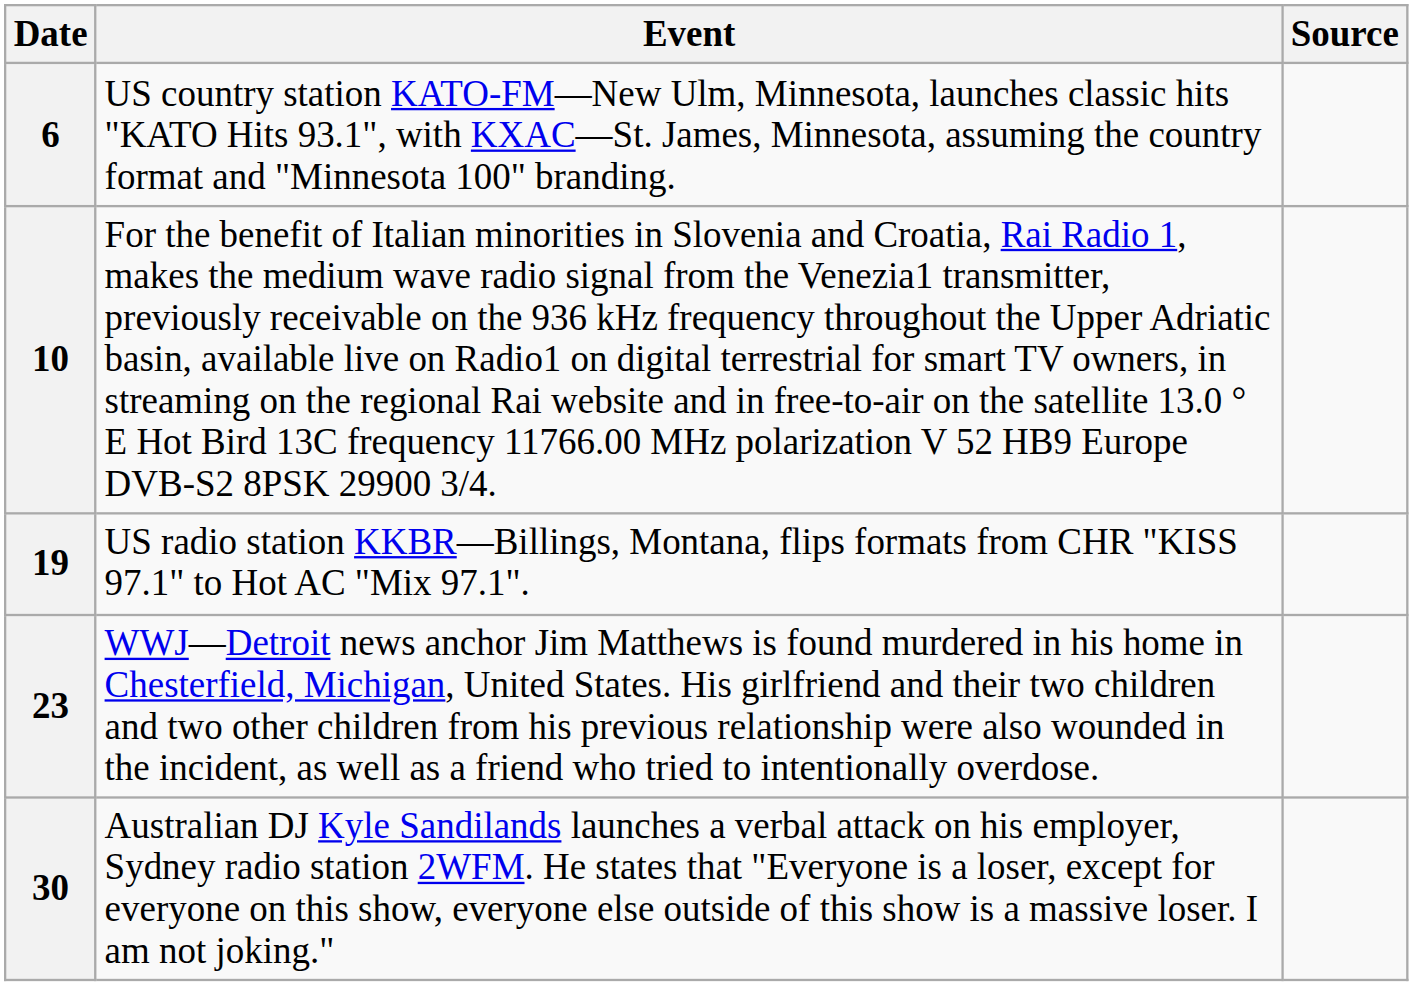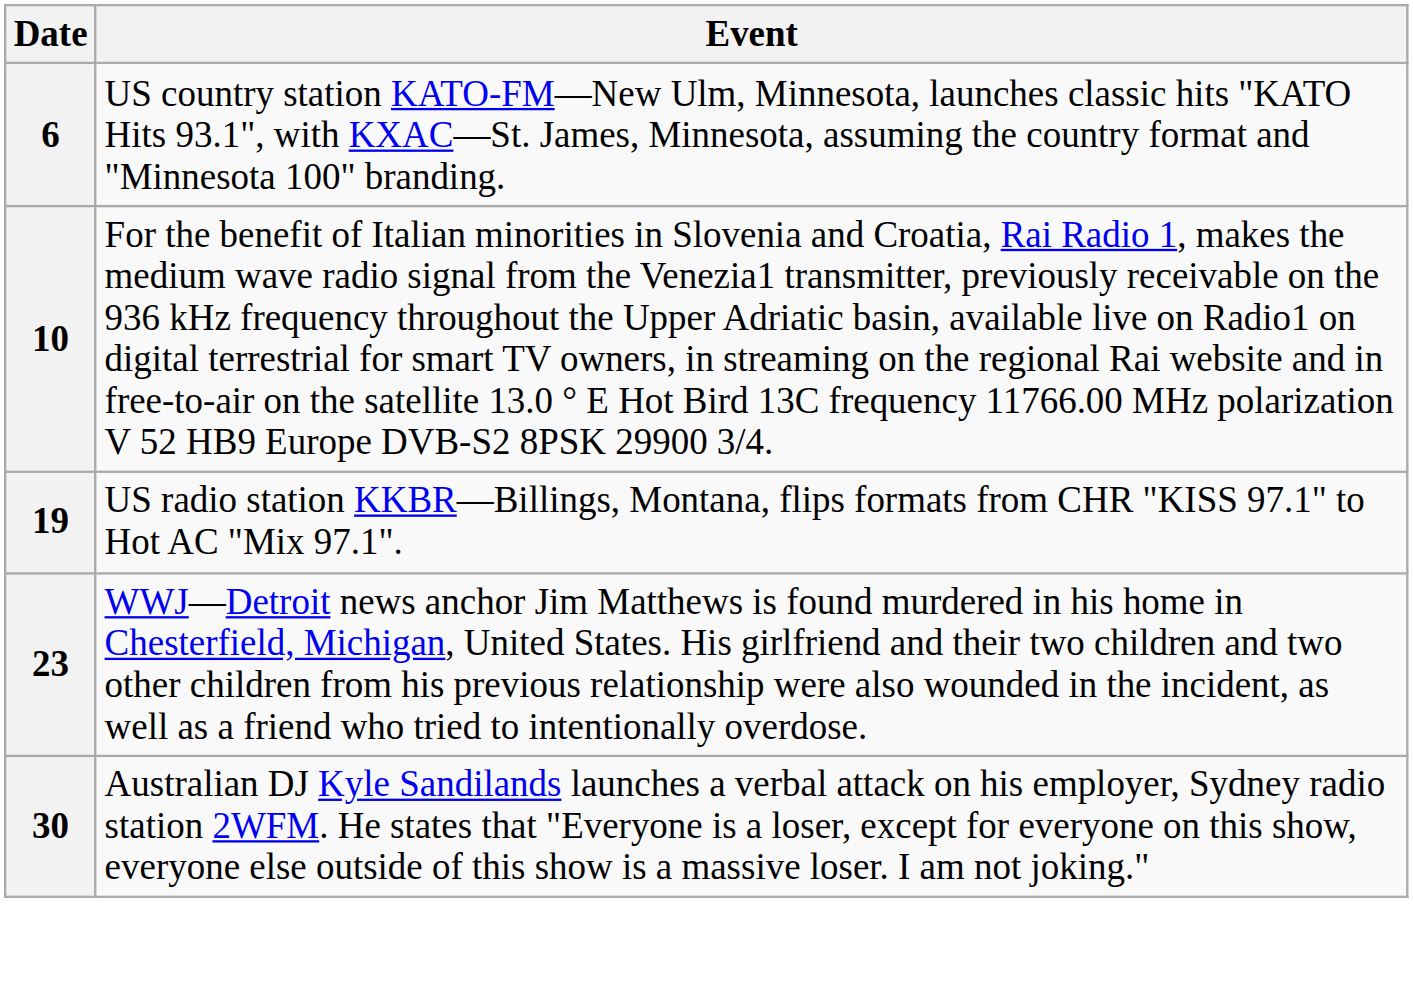- column: Source
